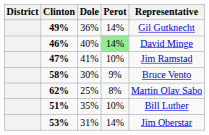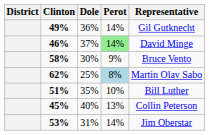46% | Dole: 40% -> 37%
- row: 47% | 41% | 10% | Jim Ramstad
62% | Perot: no background -> lightblue background
+ row: 45% | 40% | 13% | Collin Peterson
